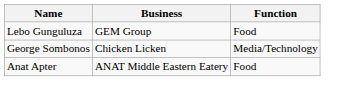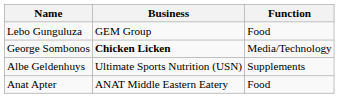George Sombonos | Business: normal -> bold
+ row: Albe Geldenhuys | Ultimate Sports Nutrition (USN) | Supplements
